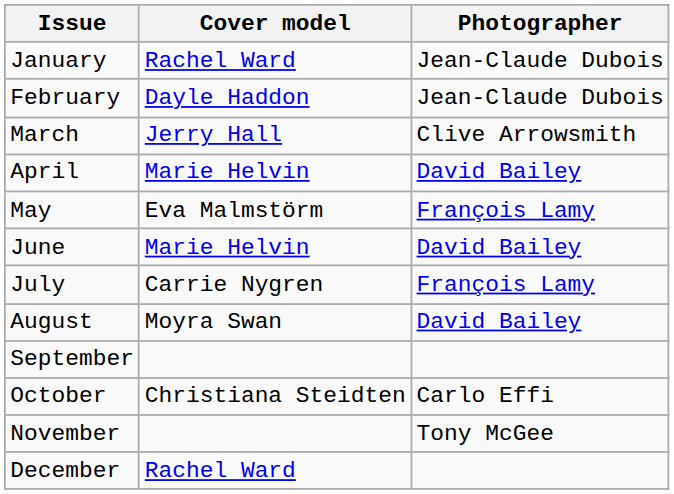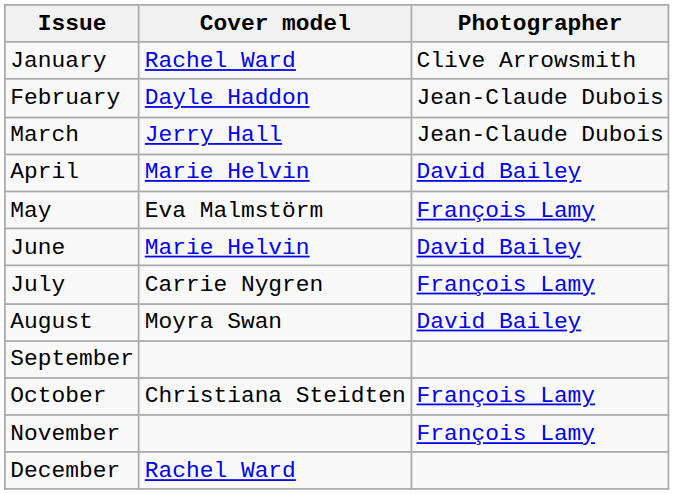January | Photographer: Jean-Claude Dubois -> Clive Arrowsmith
March | Photographer: Clive Arrowsmith -> Jean-Claude Dubois
October | Photographer: Carlo Effi -> François Lamy
November | Photographer: Tony McGee -> François Lamy
